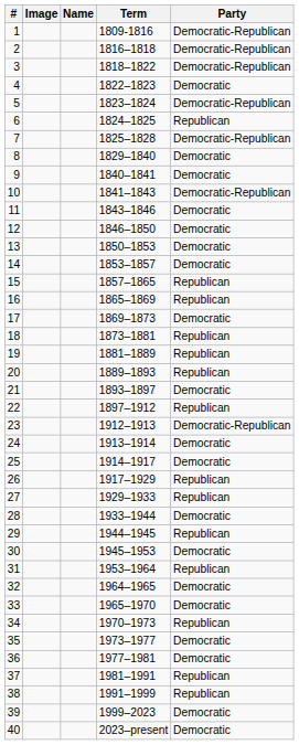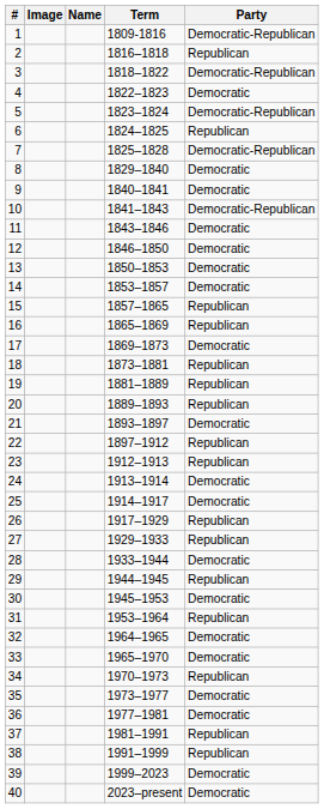2 | Party: Democratic-Republican -> Republican
23 | Party: Democratic-Republican -> Republican
